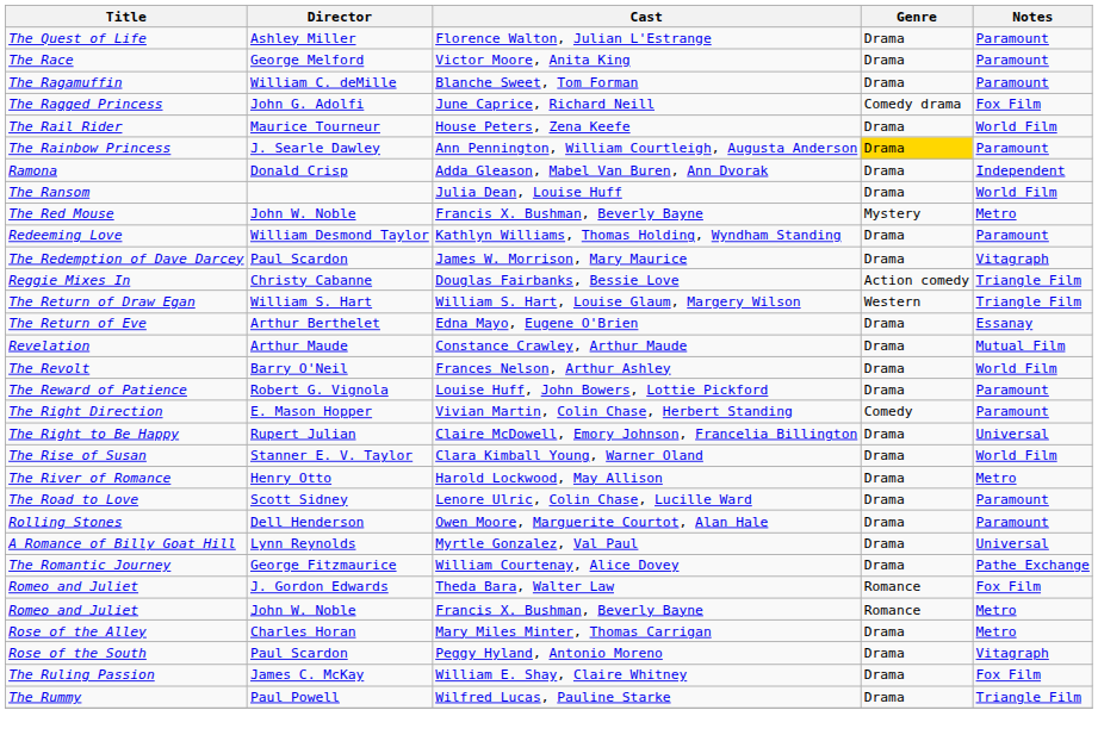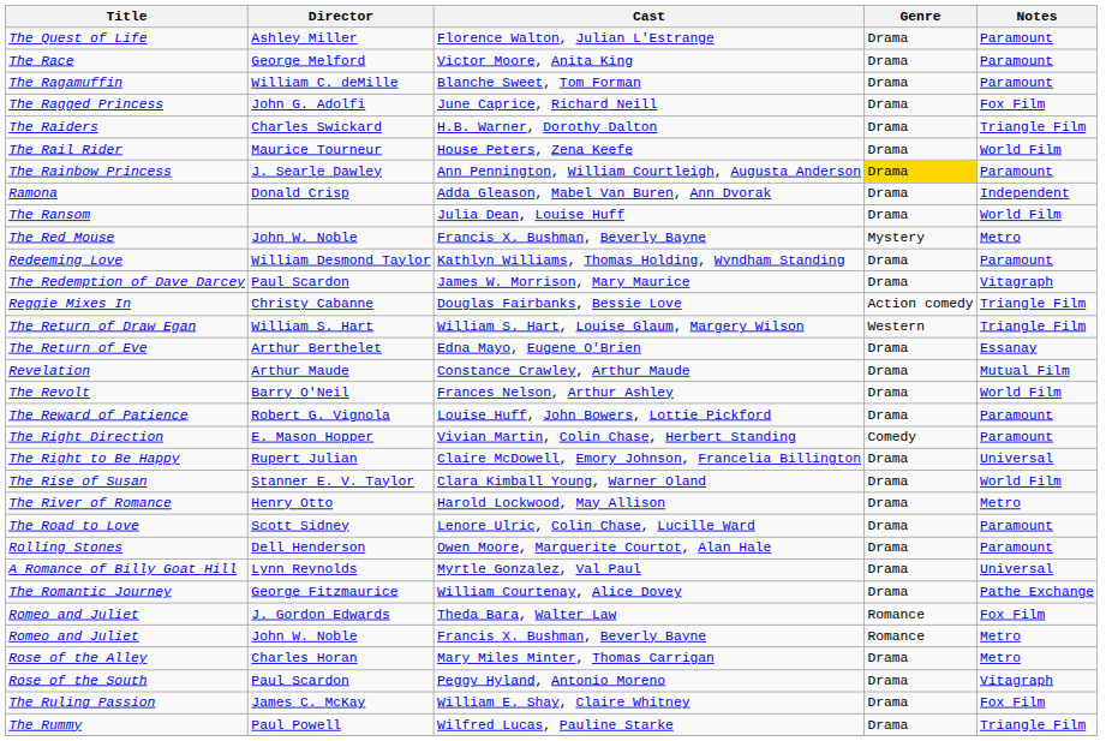The Ragged Princess | Genre: Comedy drama -> Drama
+ row: The Raiders | Charles Swickard | H.B. Warner, Dorothy Dalton | Drama | Triangle Film
